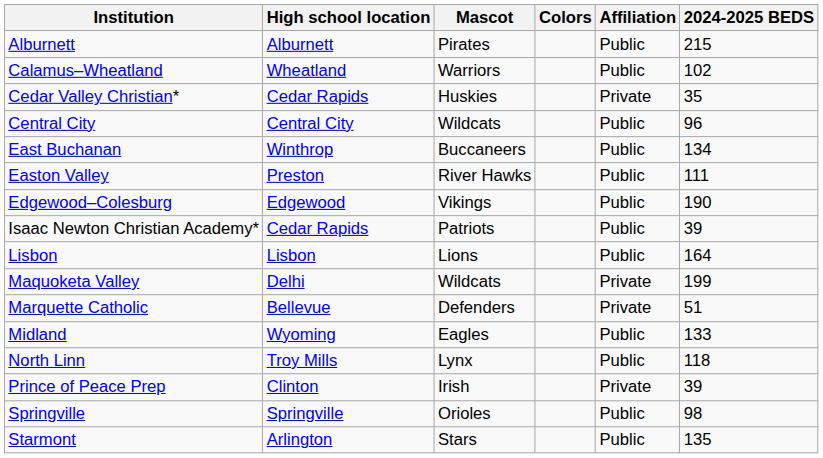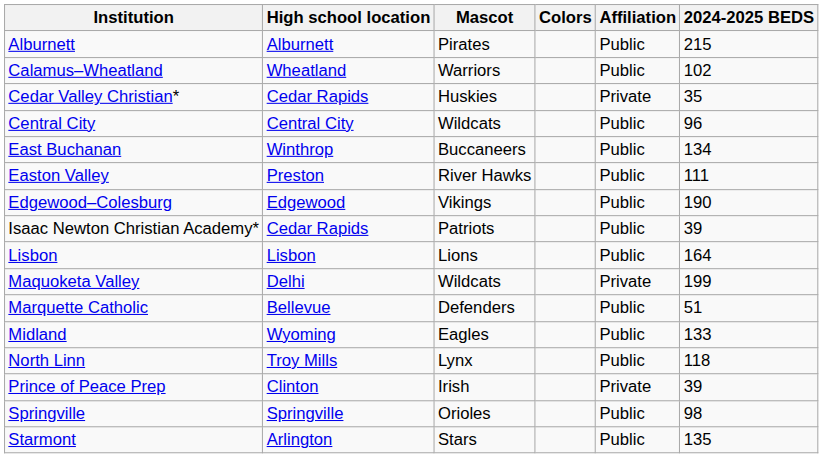Marquette Catholic | Affiliation: Private -> Public
